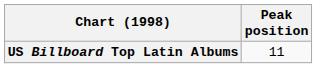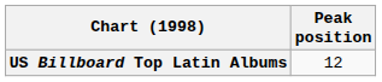US Billboard Top Latin Albums | Peak position: 11 -> 12
